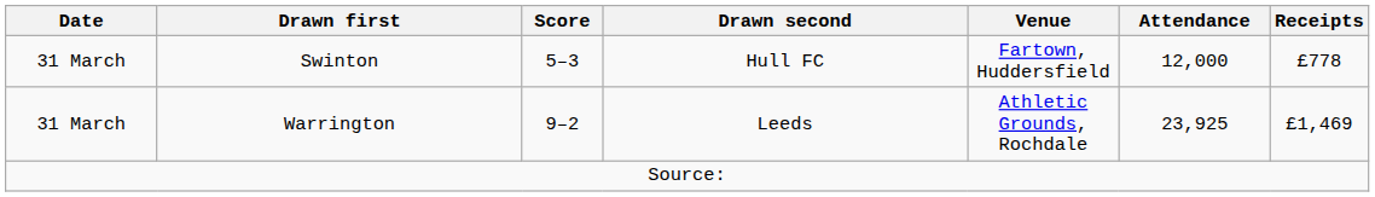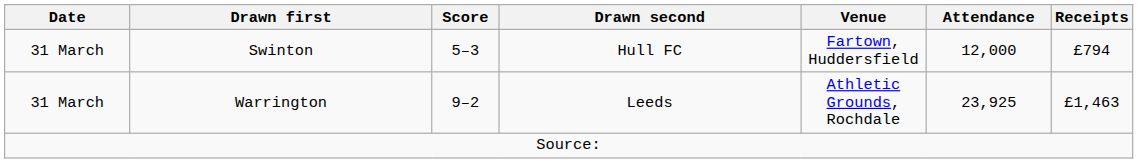Swinton | Receipts: £778 -> £794
Warrington | Receipts: £1,469 -> £1,463
